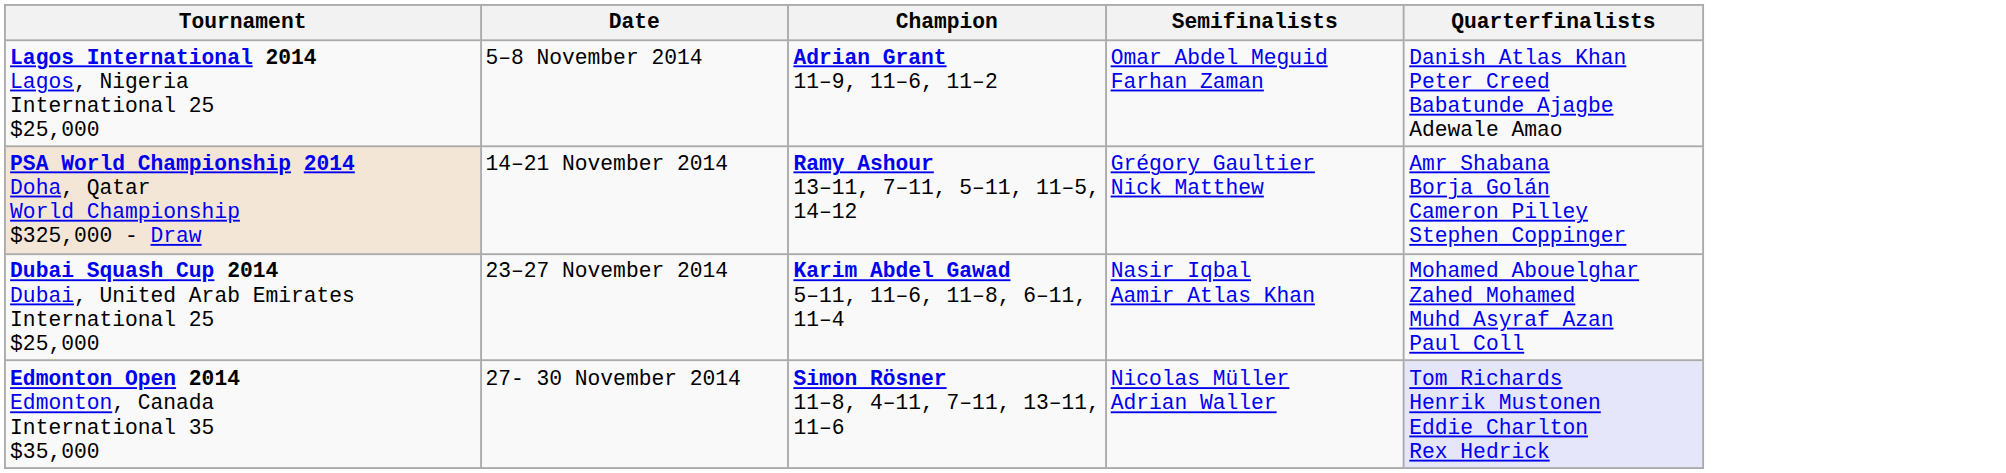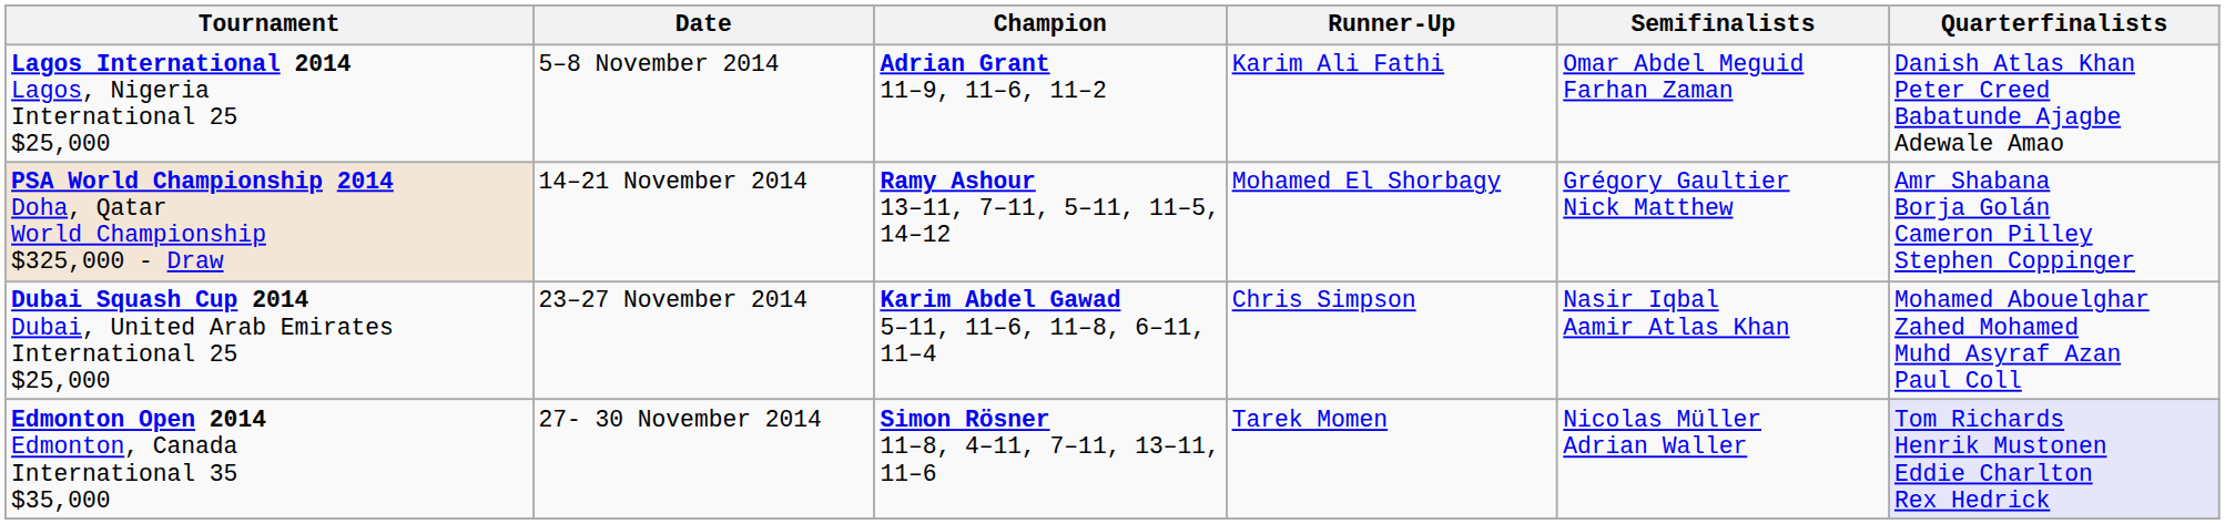+ column: Runner-Up | Karim Ali Fathi | Mohamed El Shorbagy | Chris Simpson | Tarek Momen
